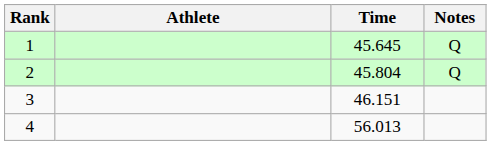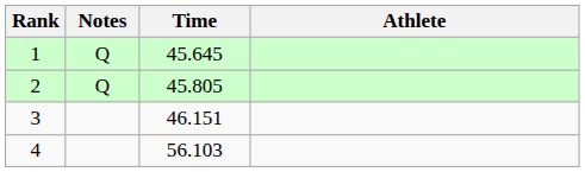columns swapped: Athlete <-> Notes
2 | Time: 45.804 -> 45.805
4 | Time: 56.013 -> 56.103
